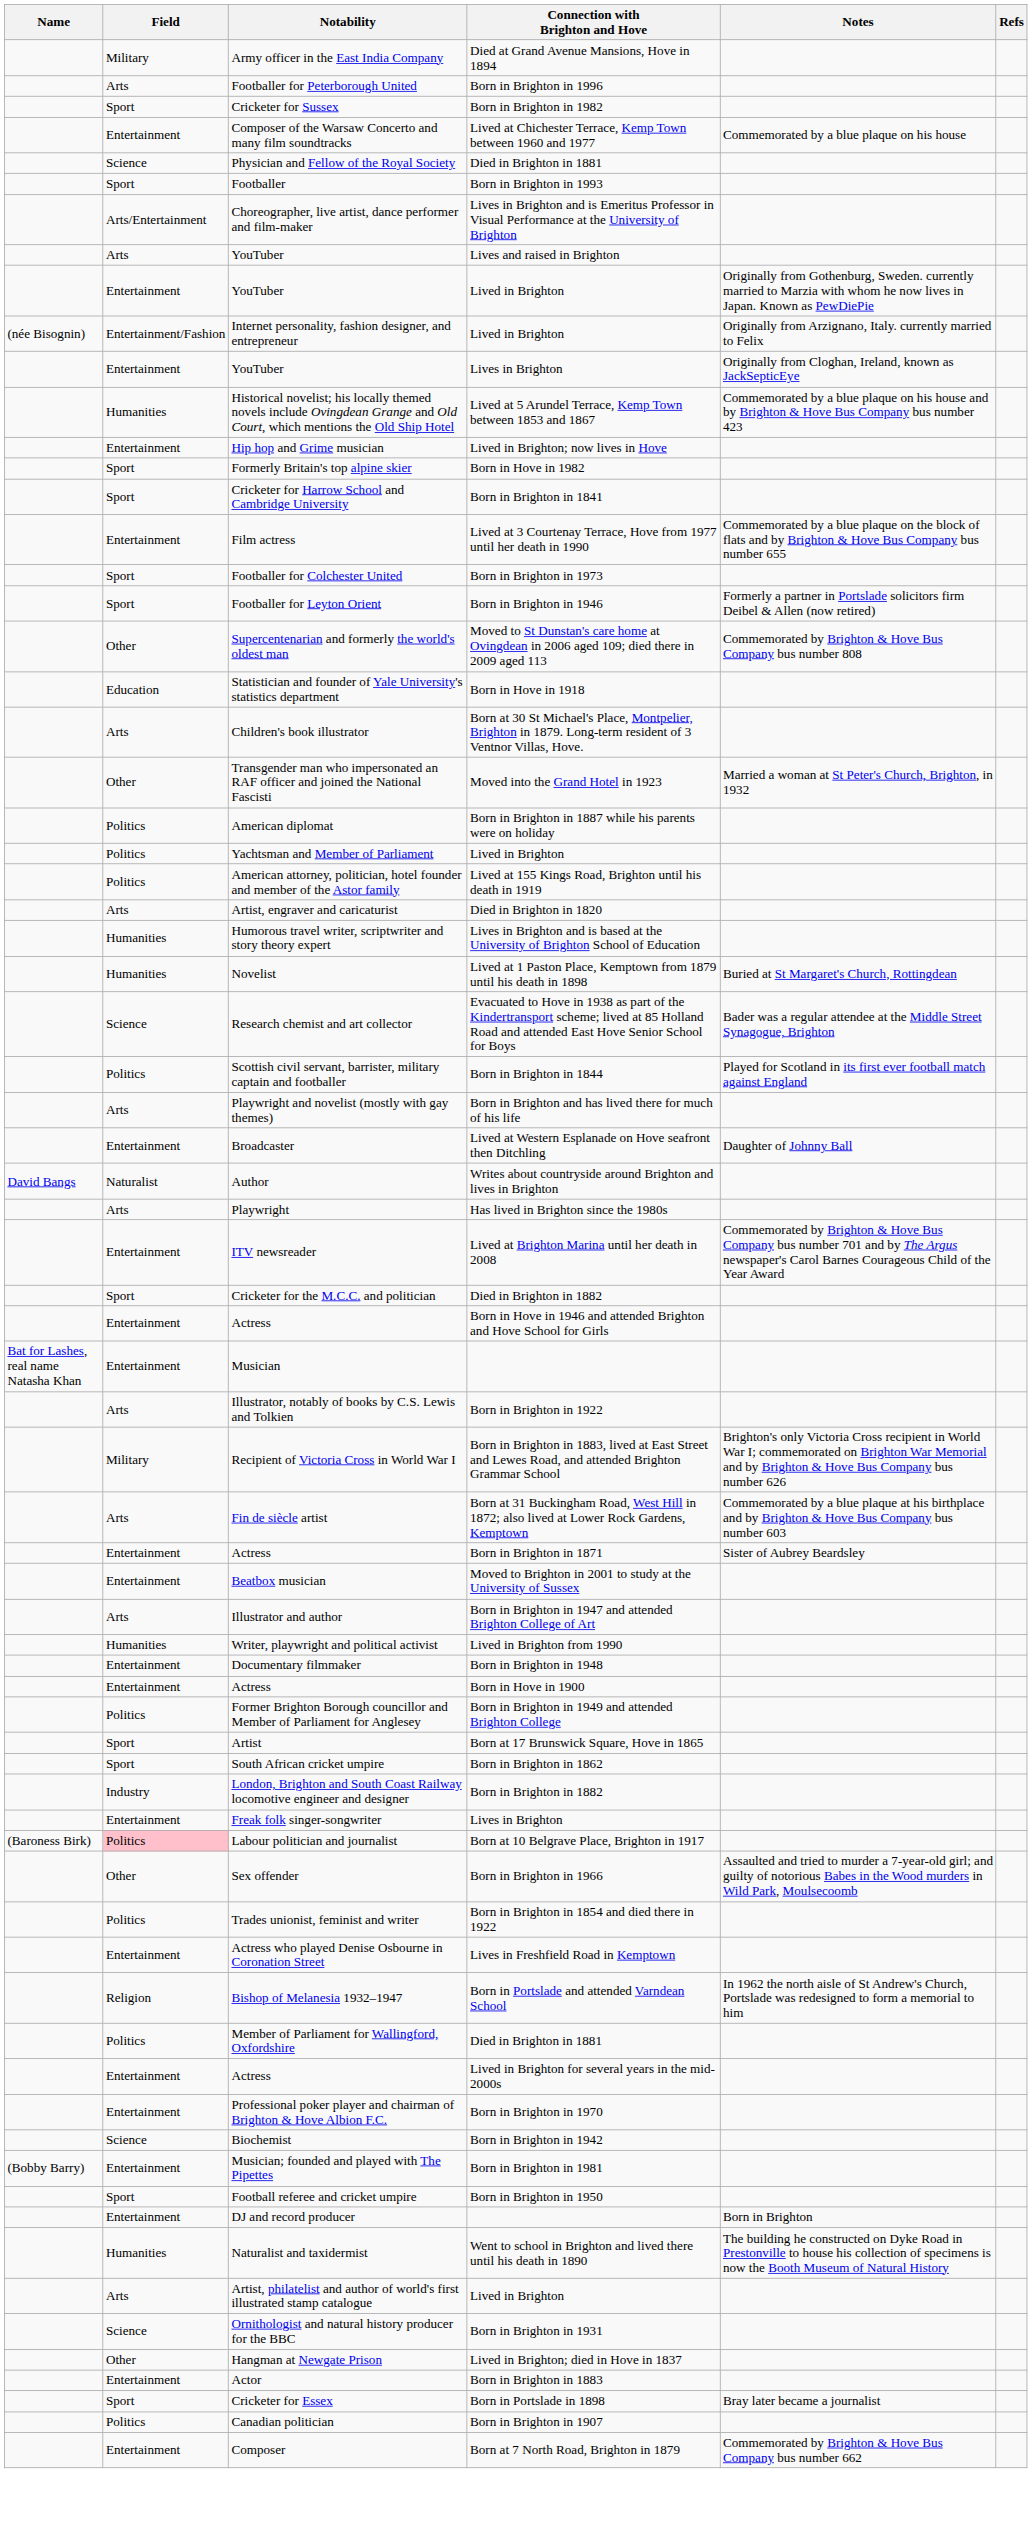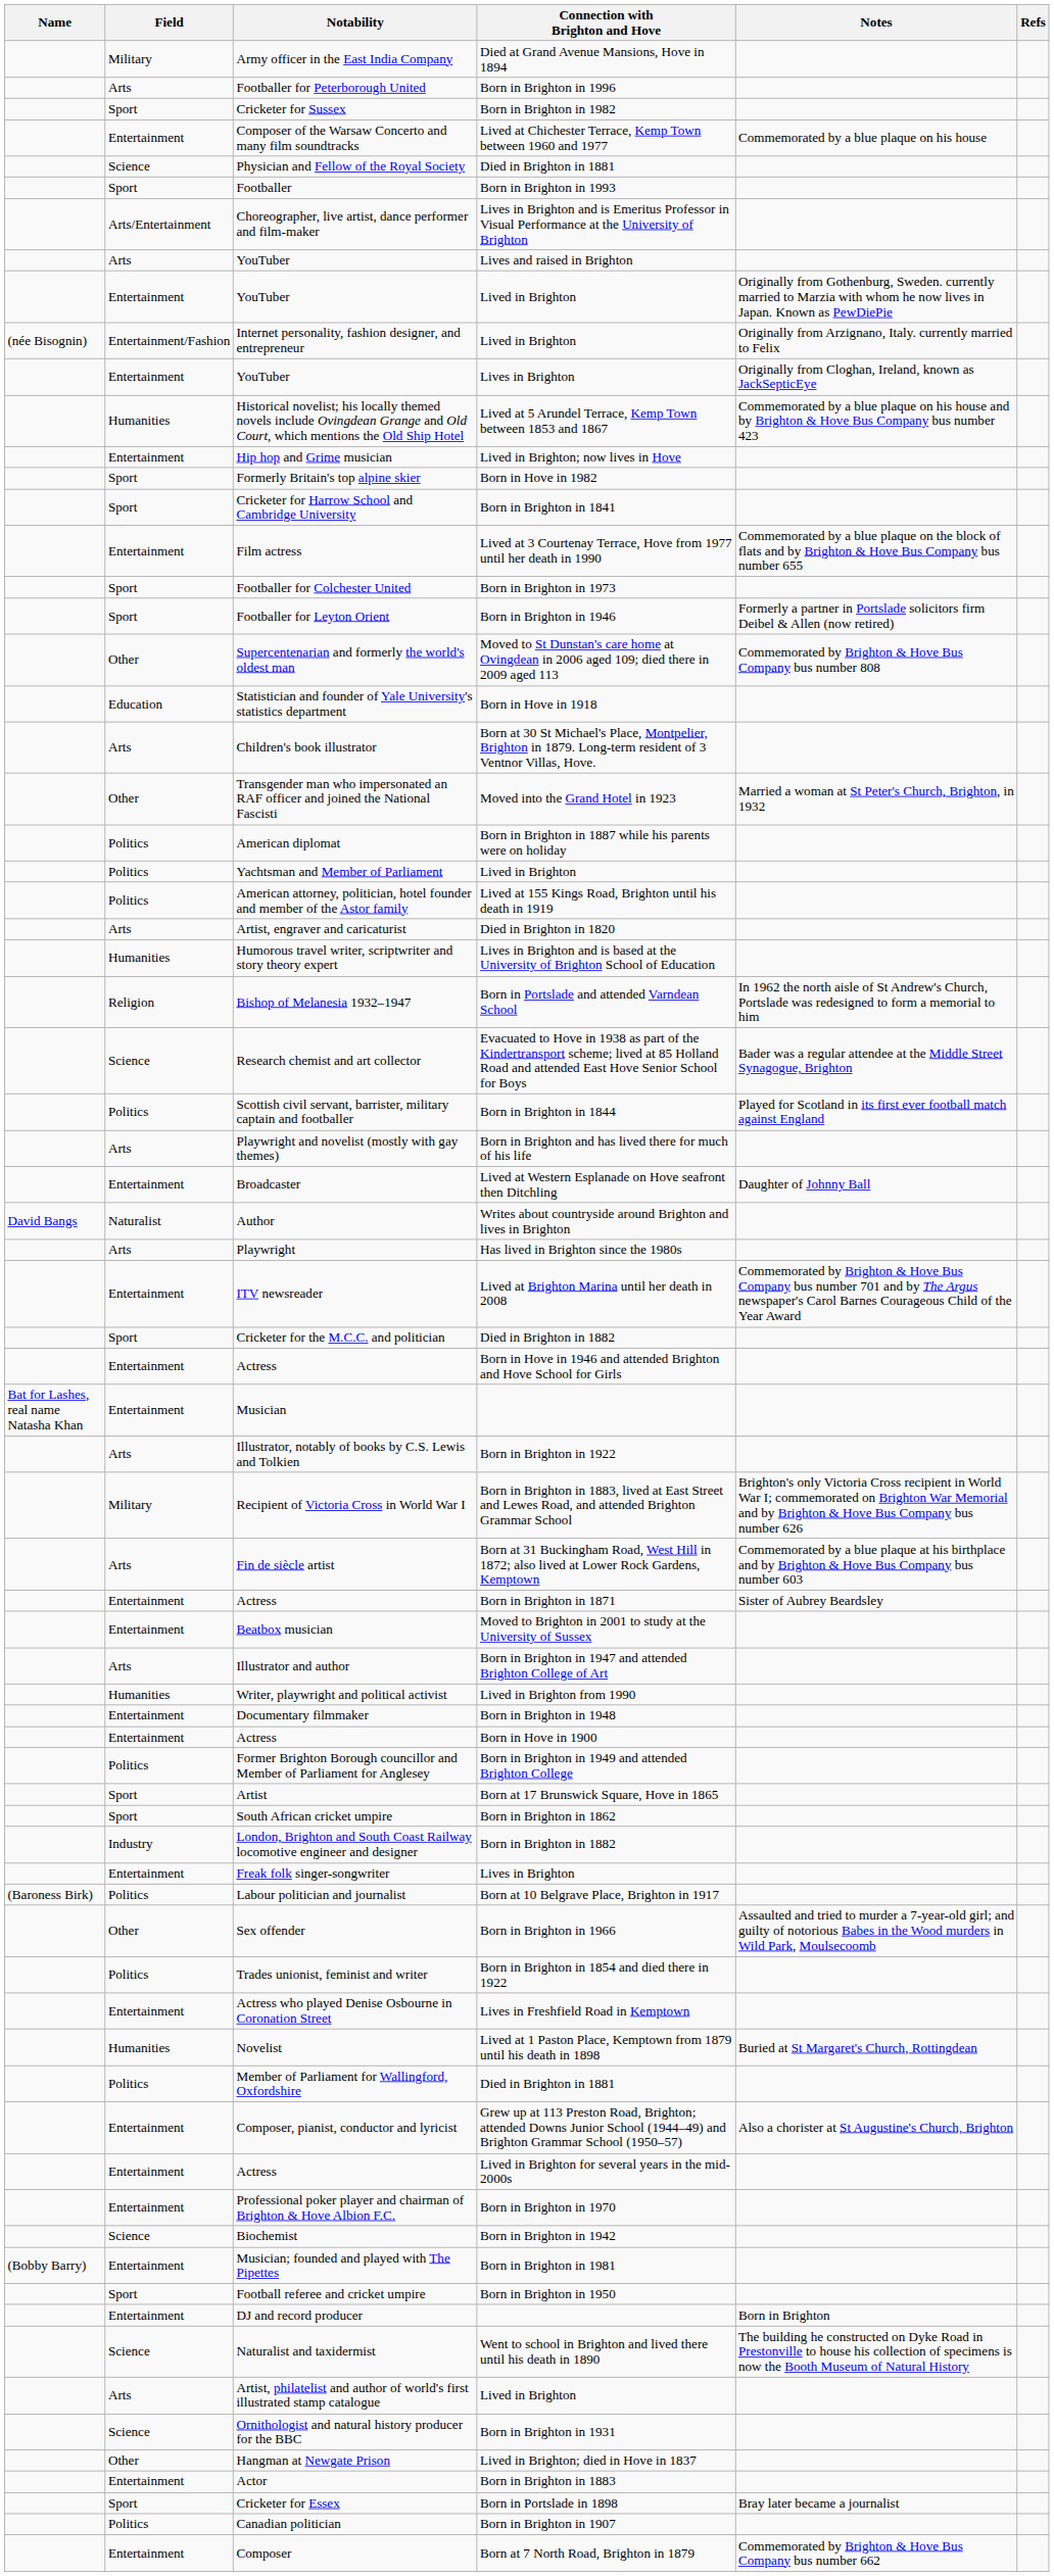rows swapped: Bishop of Melanesia 1932–1947 <-> Novelist
Labour politician and journalist | Field: pink background -> no background
+ row: Entertainment | Composer, pianist, conductor and lyricist | Grew up at 113 Preston Road, Brighton; attended Downs Junior School (1944–49) and Brighton Grammar School (1950–57) | Also a chorister at St Augustine's Church, Brighton
Naturalist and taxidermist | Field: Humanities -> Science
